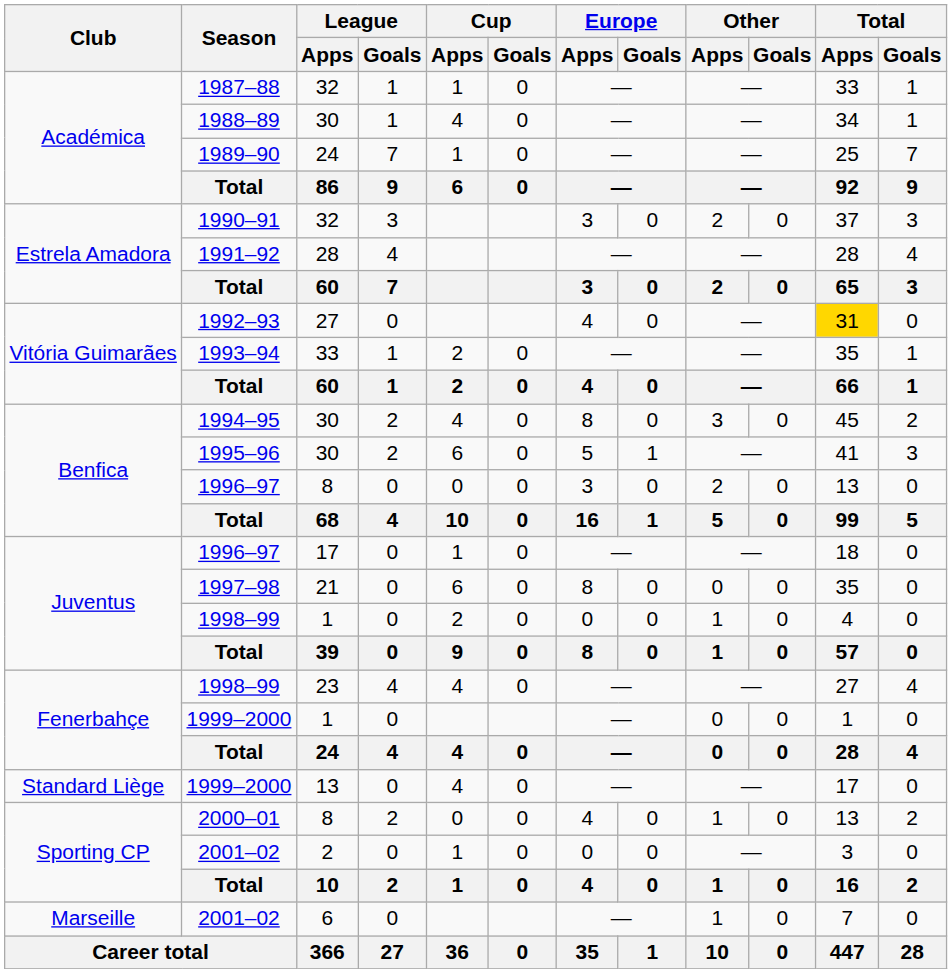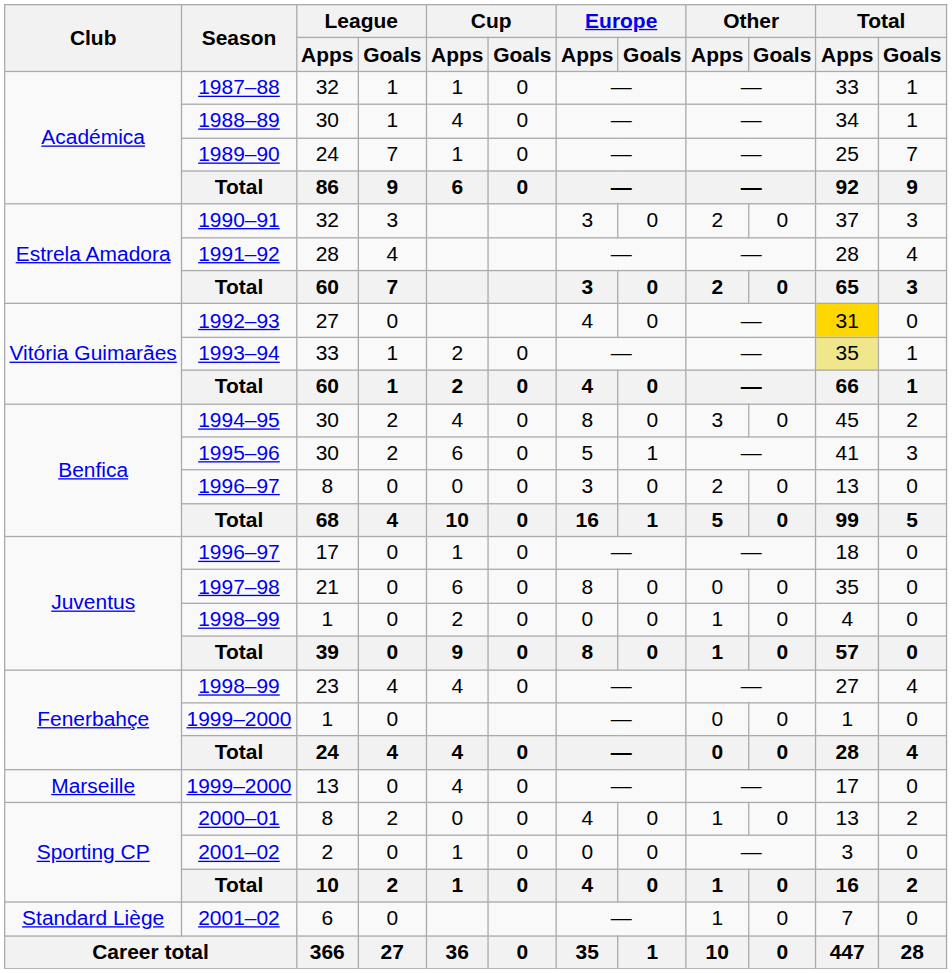1993–94 | Total / Apps: no background -> khaki background
1999–2000 / 13 | Club: Standard Liège -> Marseille
2001–02 / 6 | Club: Marseille -> Standard Liège
